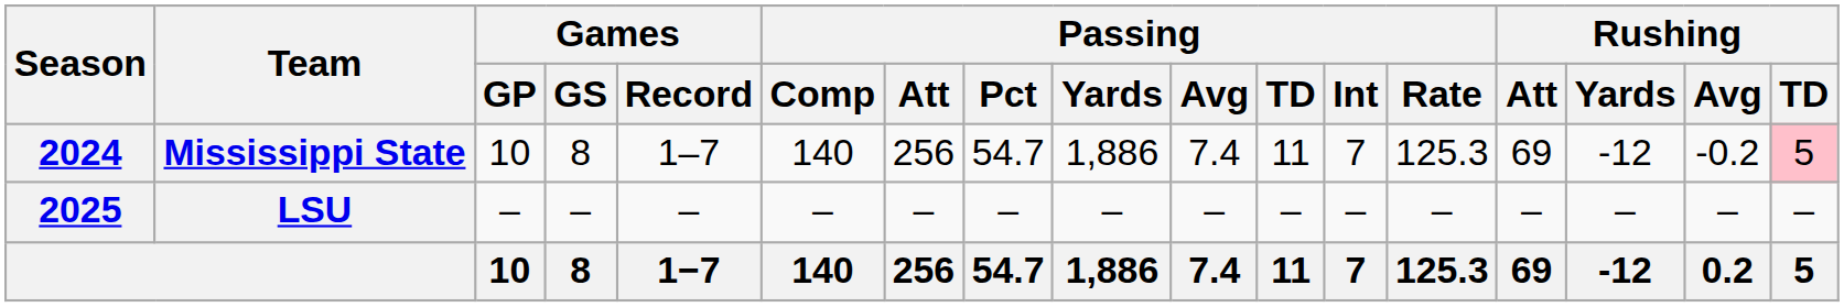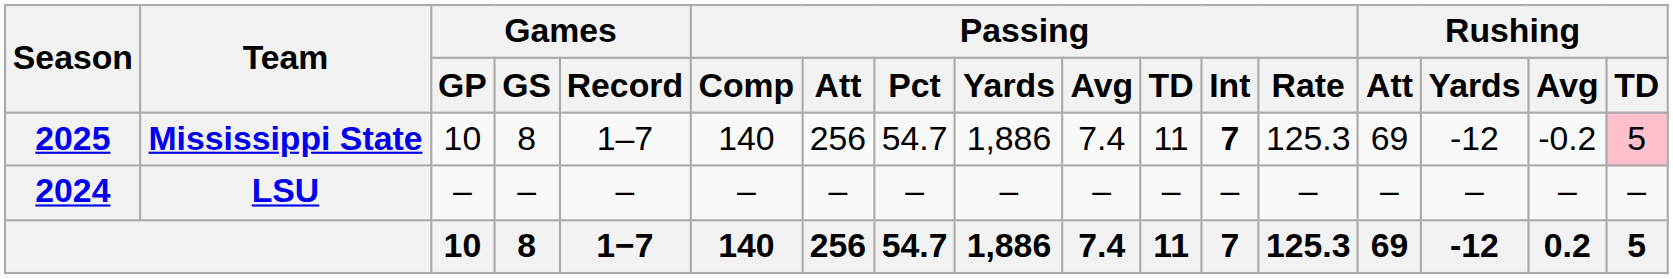Mississippi State | Season: 2024 -> 2025
Mississippi State | Passing / Int: normal -> bold
LSU | Season: 2025 -> 2024
